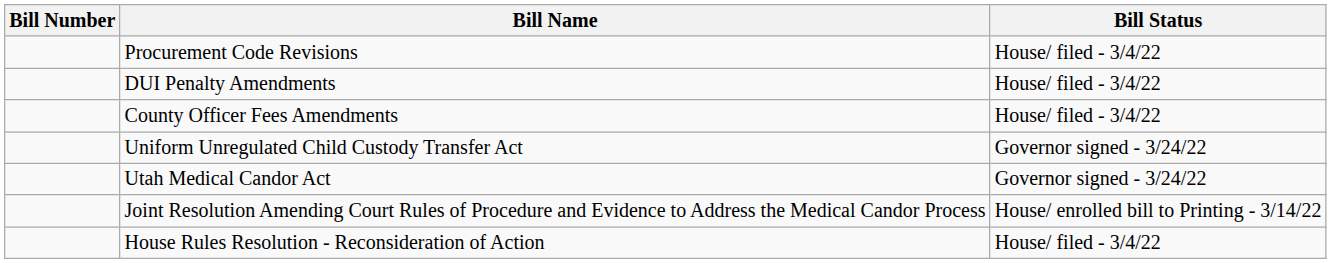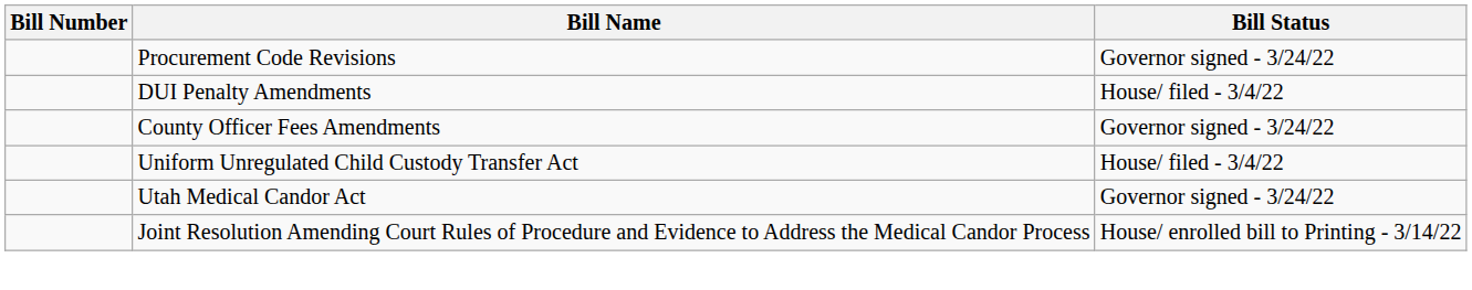Procurement Code Revisions | Bill Status: House/ filed - 3/4/22 -> Governor signed - 3/24/22
County Officer Fees Amendments | Bill Status: House/ filed - 3/4/22 -> Governor signed - 3/24/22
Uniform Unregulated Child Custody Transfer Act | Bill Status: Governor signed - 3/24/22 -> House/ filed - 3/4/22
- row: House Rules Resolution - Reconsideration of Action | House/ filed - 3/4/22
